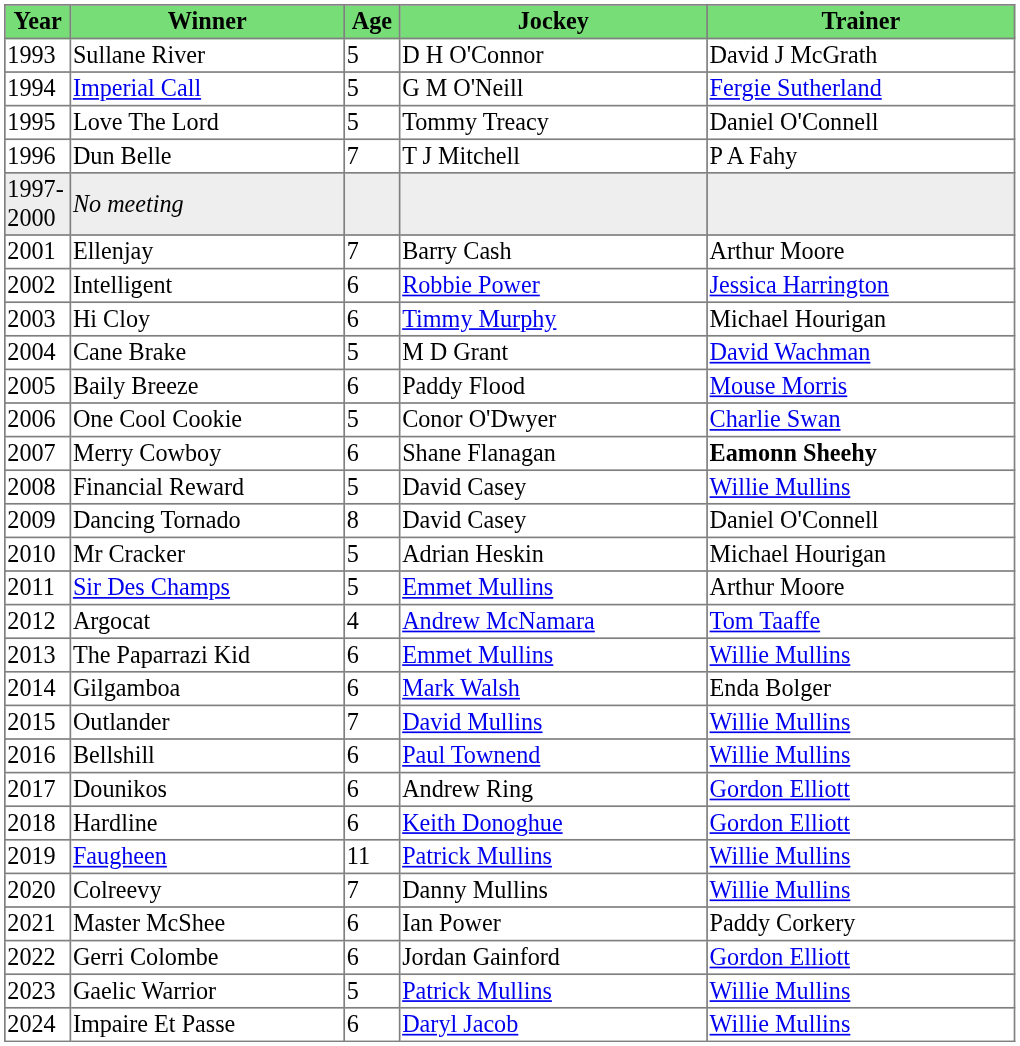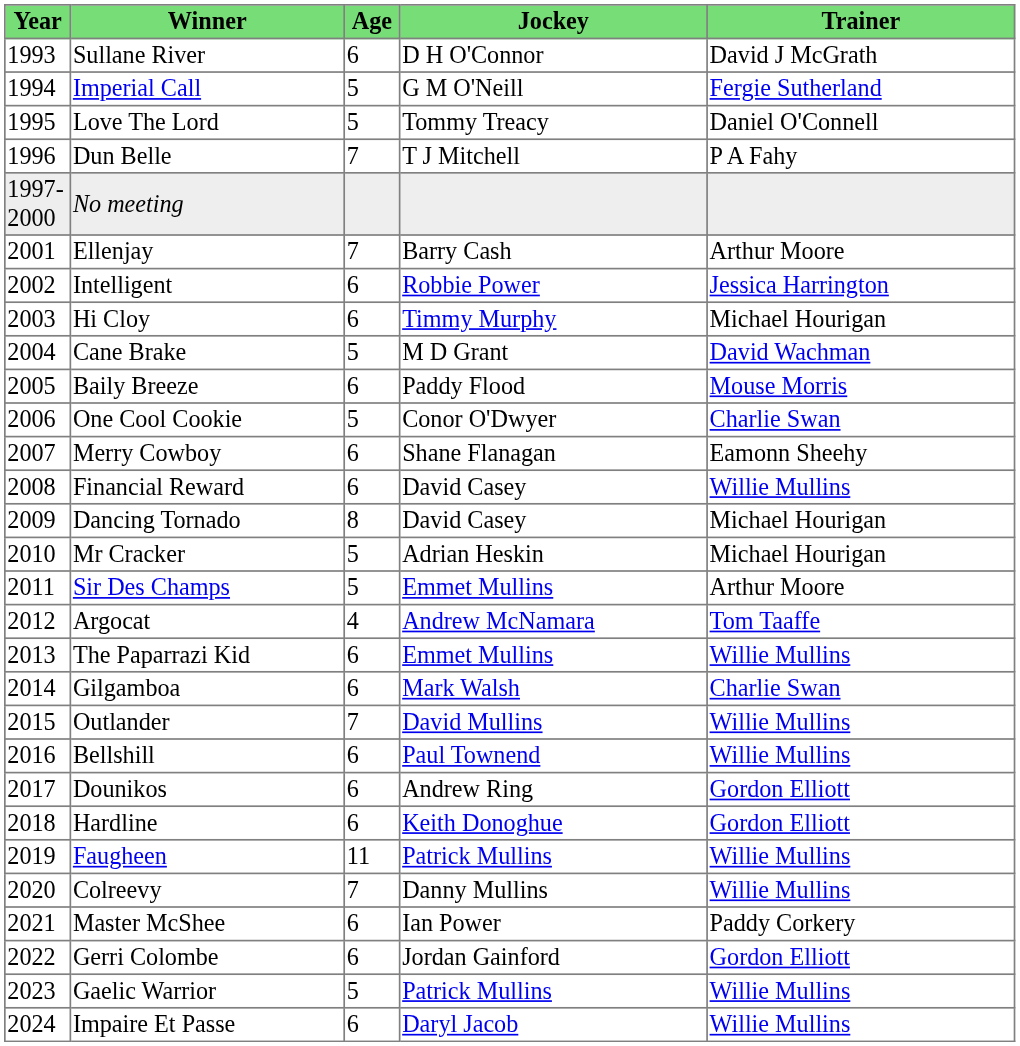Sullane River | Age: 5 -> 6
Merry Cowboy | Trainer: bold -> normal
Financial Reward | Age: 5 -> 6
Dancing Tornado | Trainer: Daniel O'Connell -> Michael Hourigan
Gilgamboa | Trainer: Enda Bolger -> Charlie Swan
